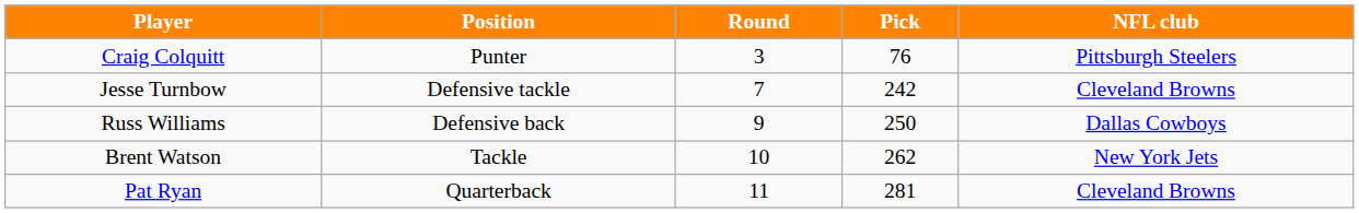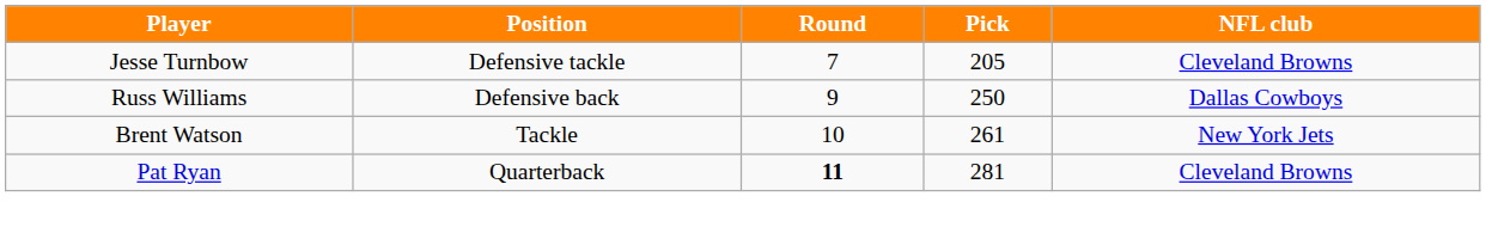- row: Craig Colquitt | Punter | 3 | 76 | Pittsburgh Steelers
Jesse Turnbow | Pick: 242 -> 205
Brent Watson | Pick: 262 -> 261
Pat Ryan | Round: normal -> bold
